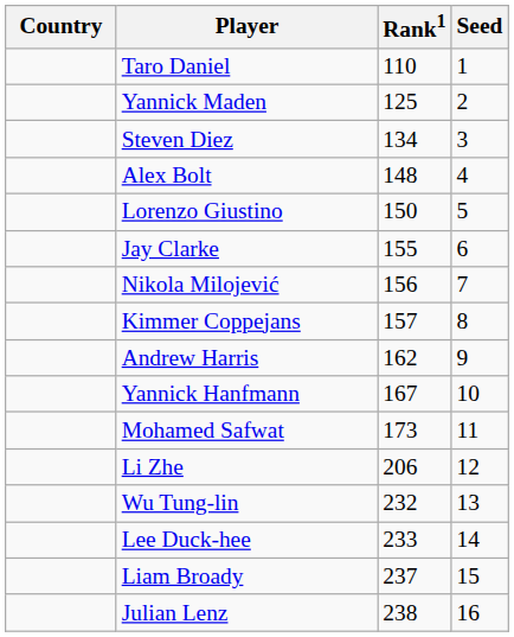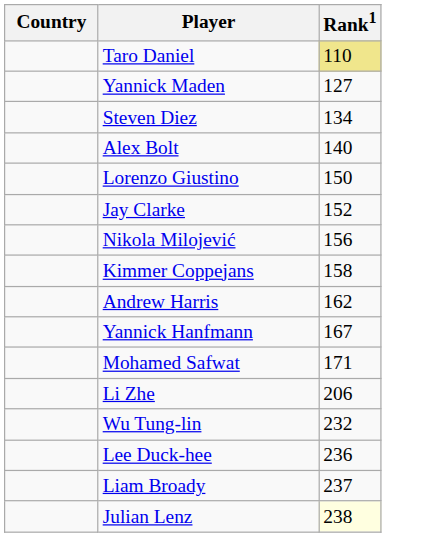- column: Seed | 1 | 2 | 3 | 4 | 5 | 6 | 7 | 8 | 9 | 10 | 11 | 12 | 13 | 14 | 15 | 16
Taro Daniel | Rank1: no background -> khaki background
Yannick Maden | Rank1: 125 -> 127
Alex Bolt | Rank1: 148 -> 140
Jay Clarke | Rank1: 155 -> 152
Kimmer Coppejans | Rank1: 157 -> 158
Mohamed Safwat | Rank1: 173 -> 171
Lee Duck-hee | Rank1: 233 -> 236
Julian Lenz | Rank1: no background -> lightyellow background
